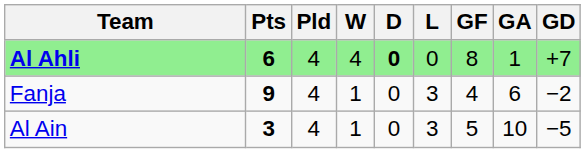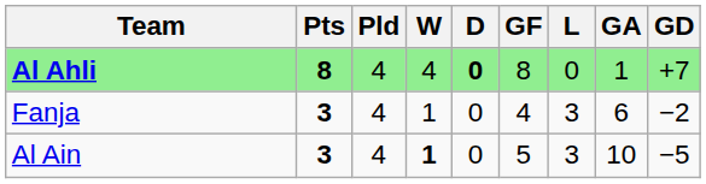columns swapped: L <-> GF
Al Ahli | Pts: 6 -> 8
Fanja | Pts: 9 -> 3
Al Ain | W: normal -> bold
